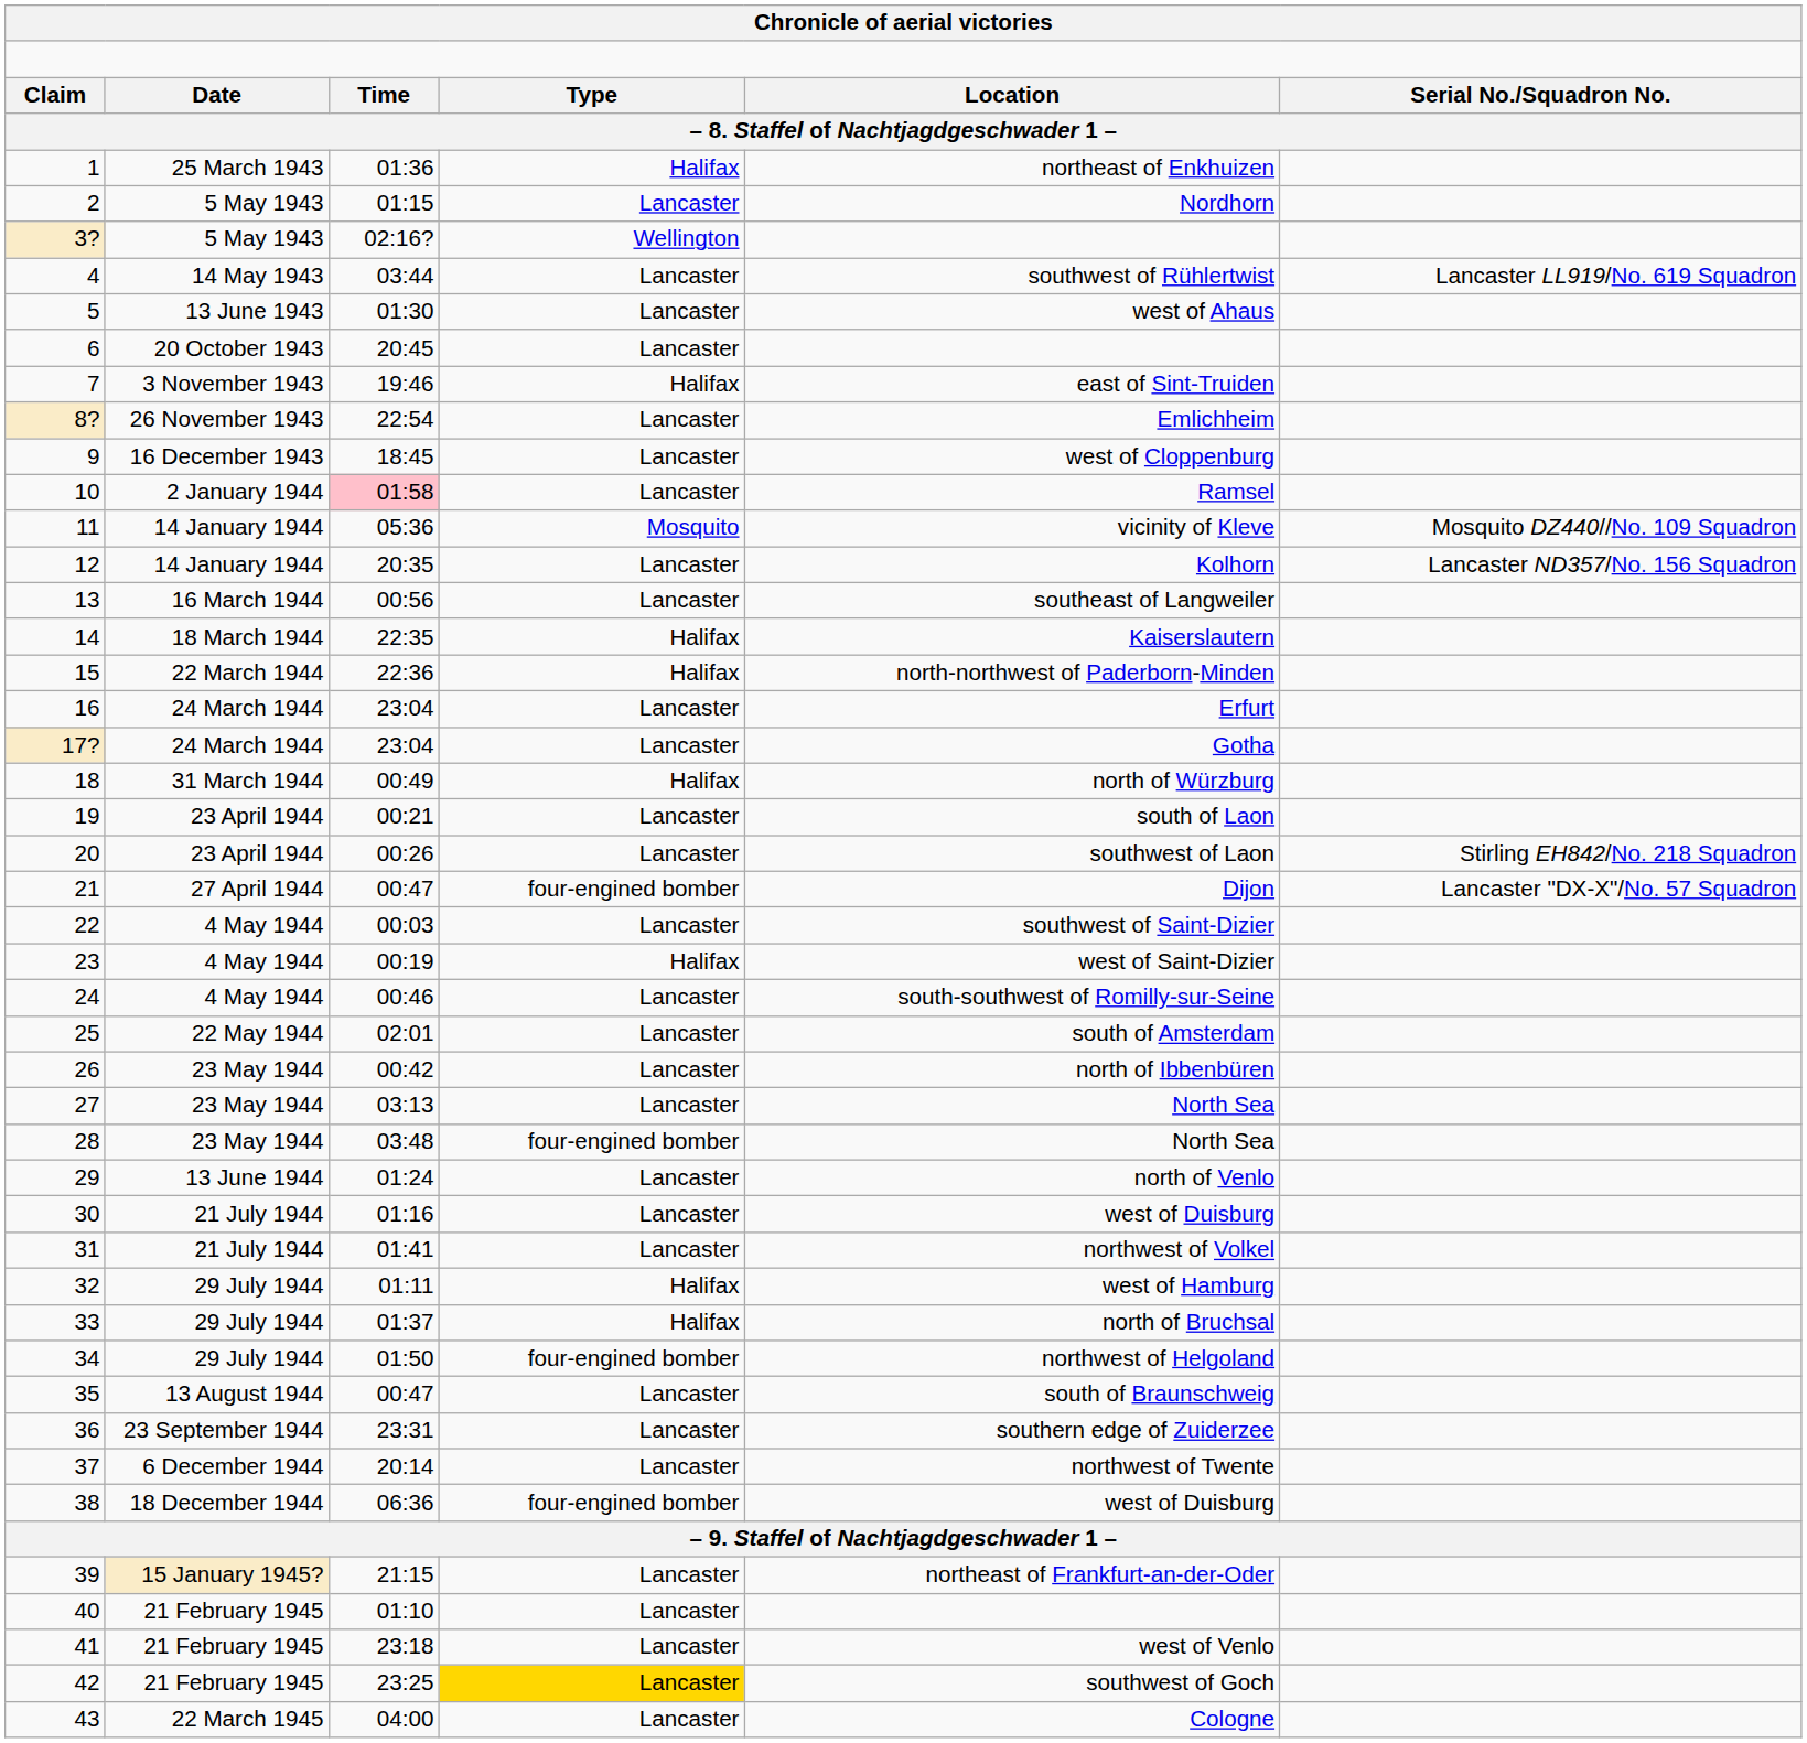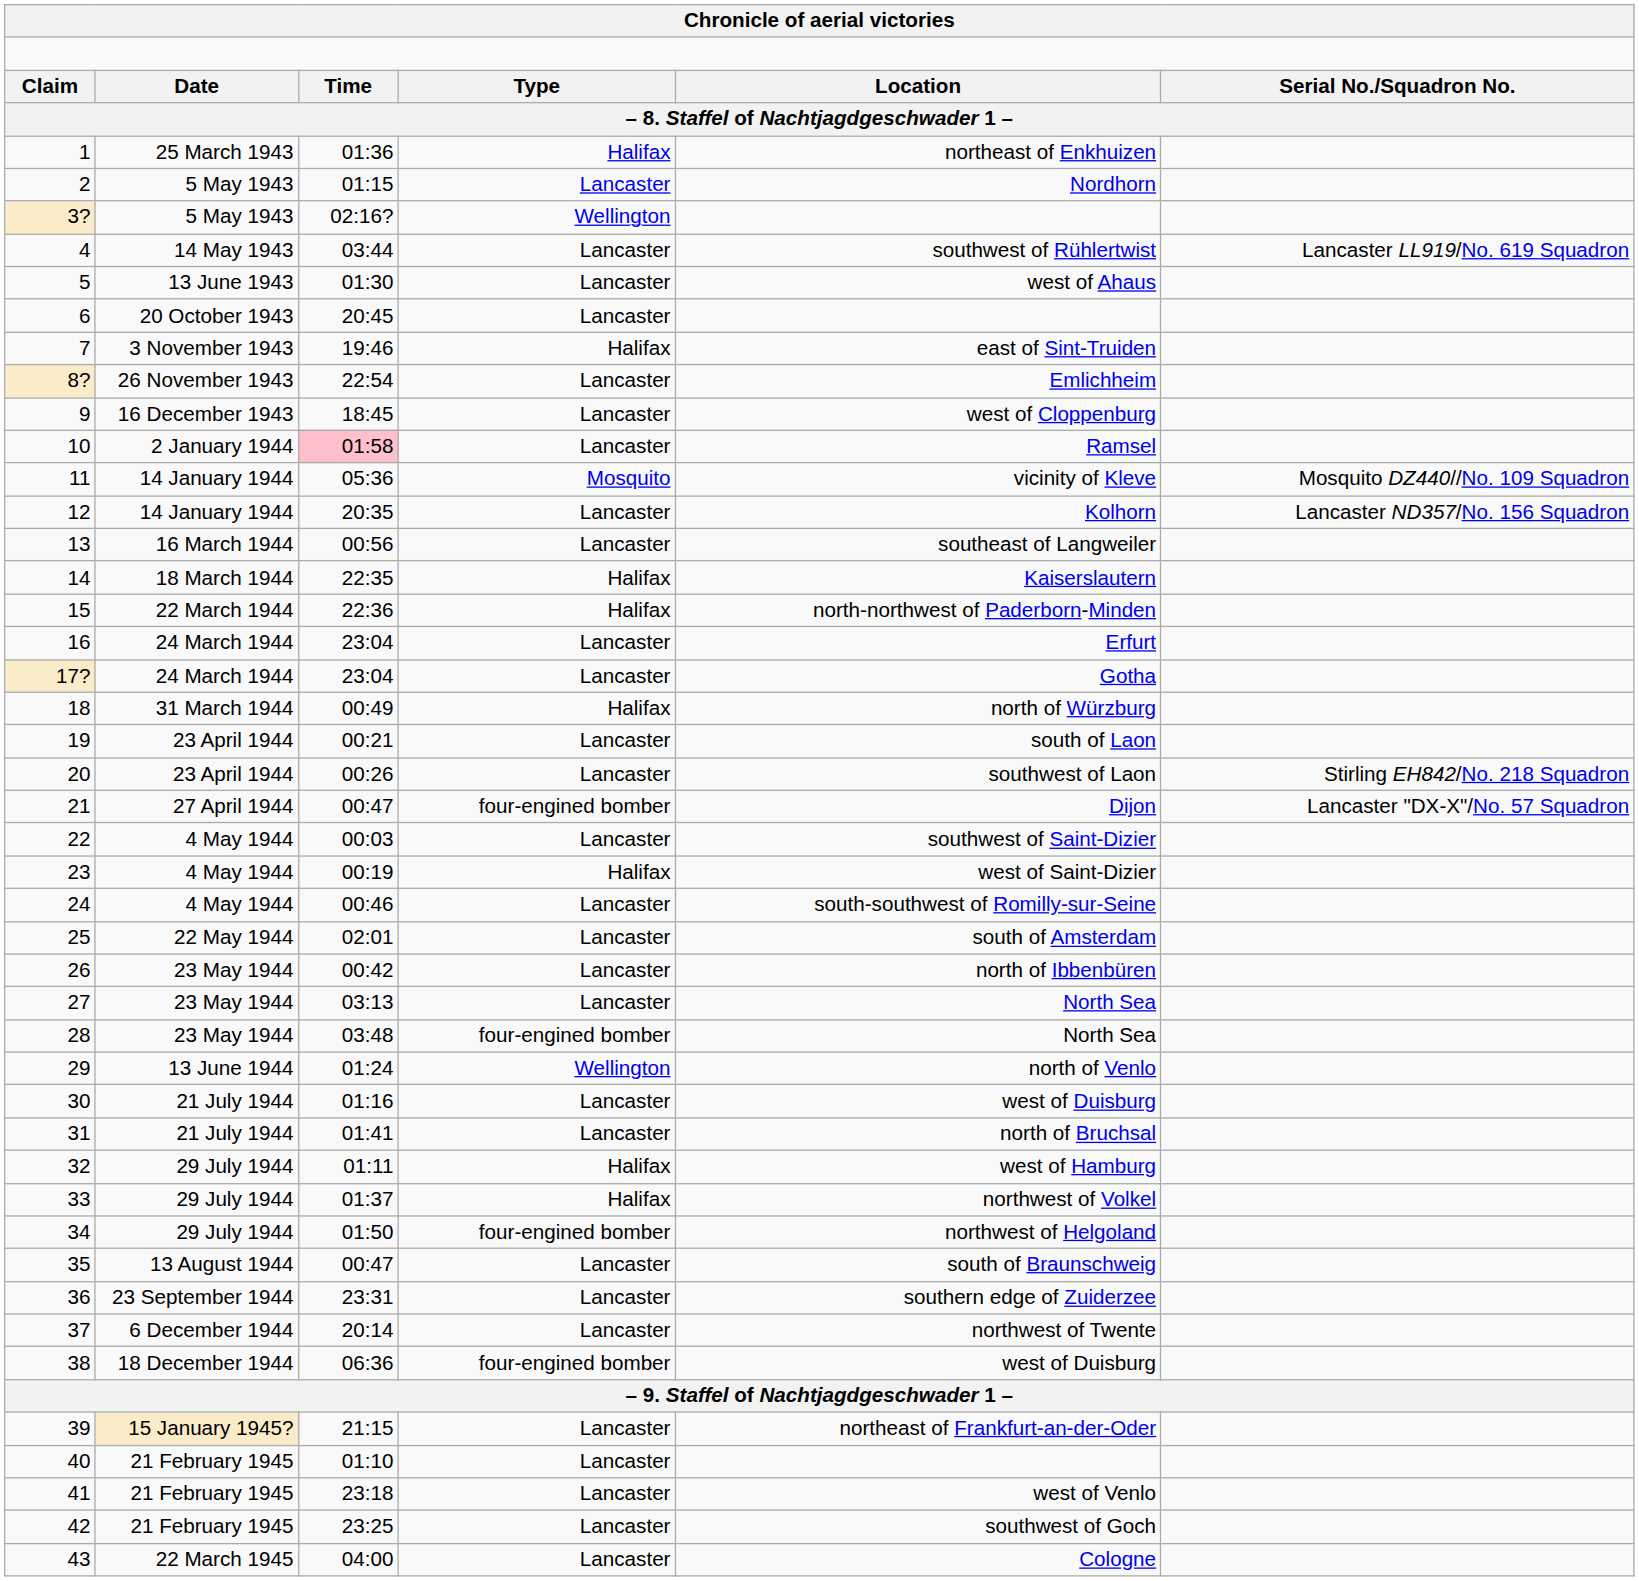29 | column 4: Lancaster -> Wellington
31 | column 5: northwest of Volkel -> north of Bruchsal
33 | column 5: north of Bruchsal -> northwest of Volkel
42 | column 4: gold background -> no background
